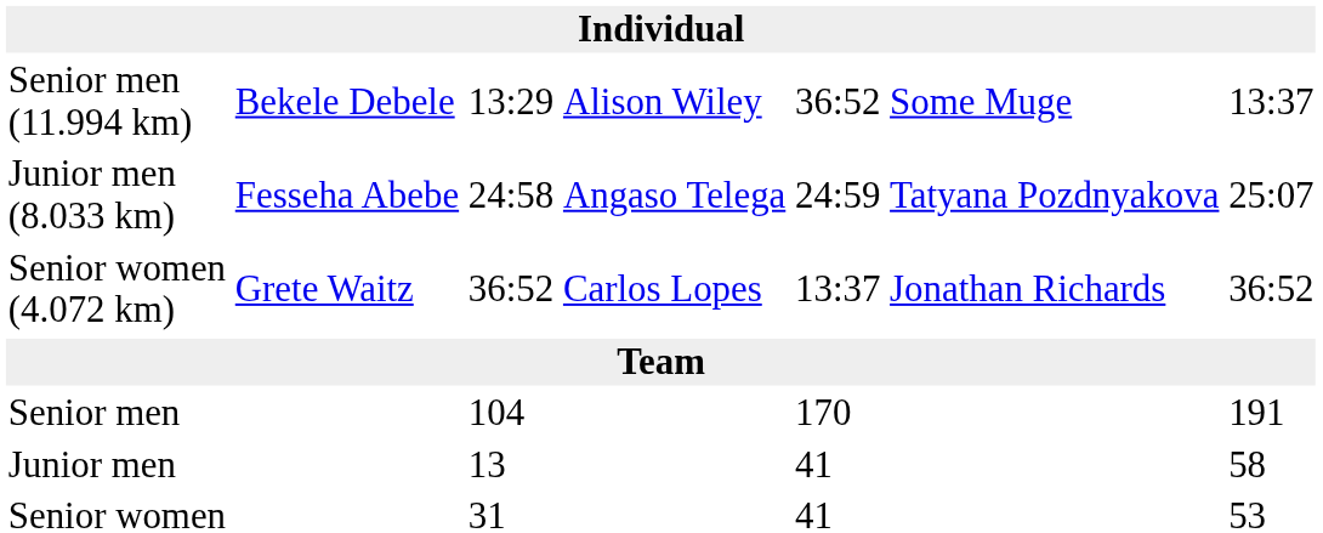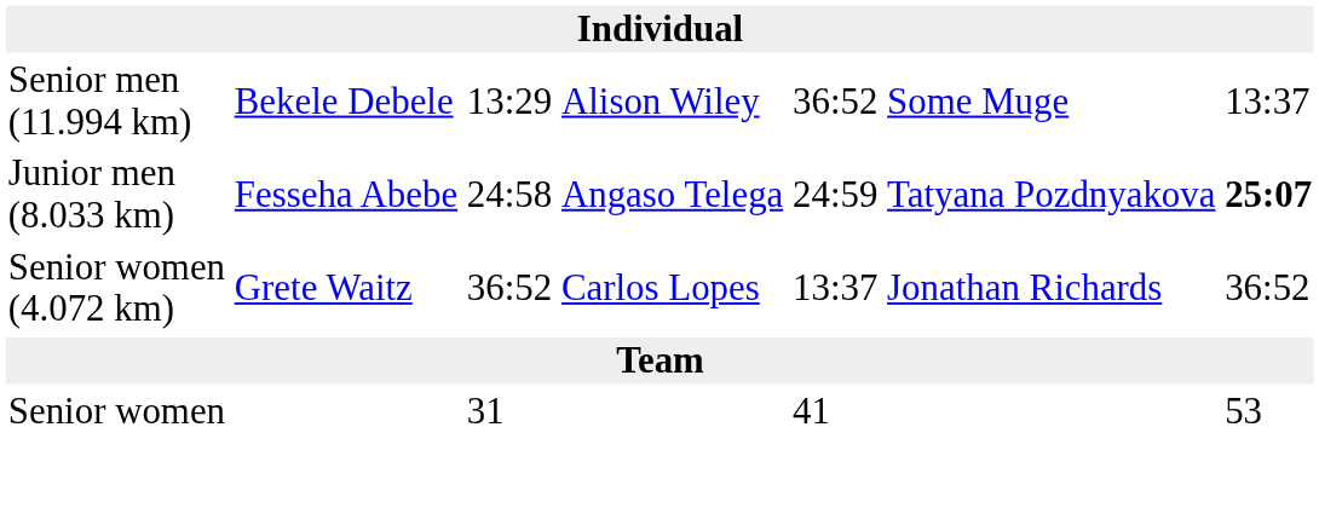Junior men (8.033 km) | column 7: normal -> bold
- row: Senior men | 104 | 170 | 191
- row: Junior men | 13 | 41 | 58
